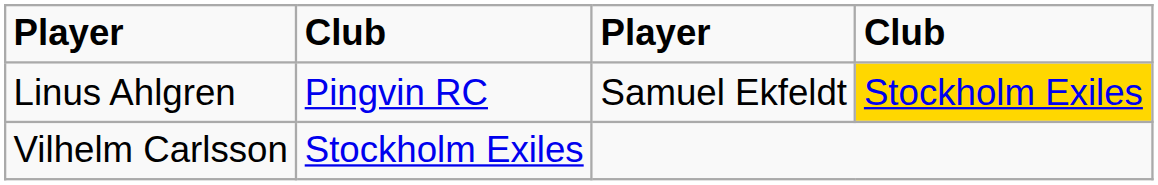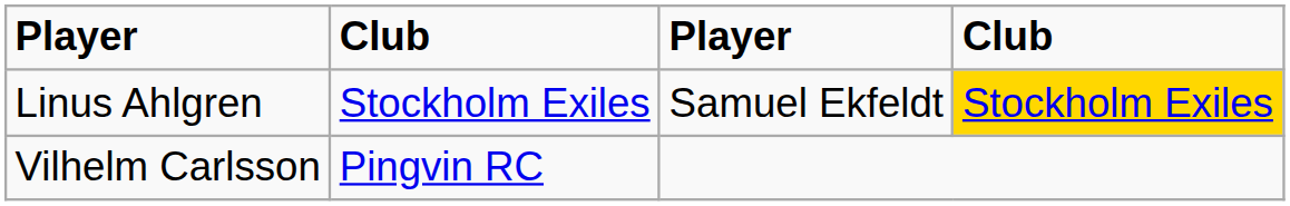Linus Ahlgren | column 2: Pingvin RC -> Stockholm Exiles
Vilhelm Carlsson | column 2: Stockholm Exiles -> Pingvin RC
